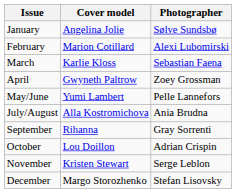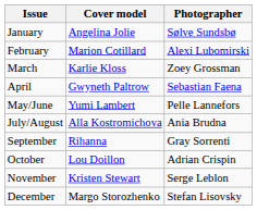March | Photographer: Sebastian Faena -> Zoey Grossman
April | Photographer: Zoey Grossman -> Sebastian Faena
